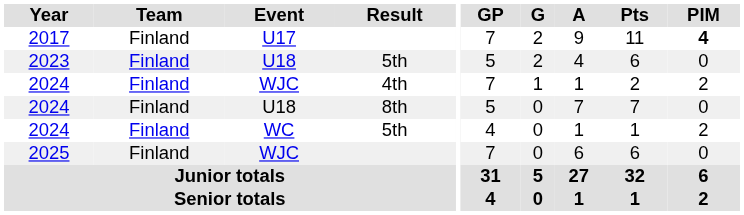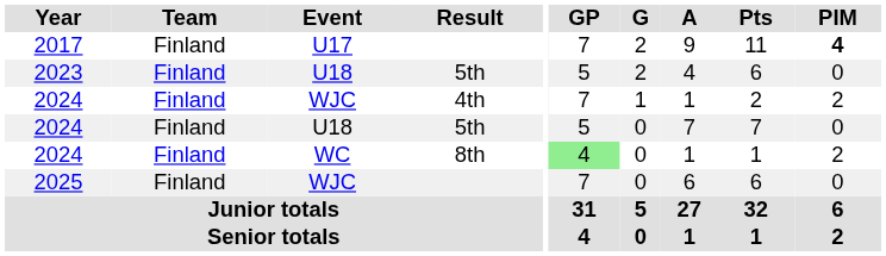2024 / U18 | Result: 8th -> 5th
2024 / WC | Result: 5th -> 8th
2024 / WC | GP: no background -> lightgreen background
